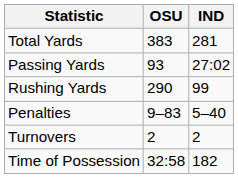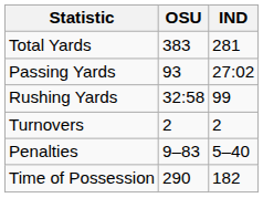Rushing Yards | OSU: 290 -> 32:58
rows swapped: Penalties <-> Turnovers
Time of Possession | OSU: 32:58 -> 290
